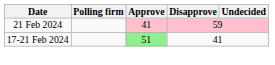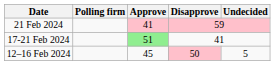+ row: 12–16 Feb 2024 | 45 | 50 | 5
